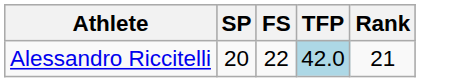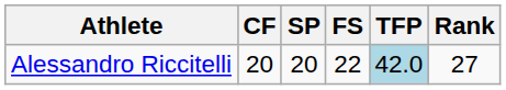+ column: CF | 20
Alessandro Riccitelli | Rank: 21 -> 27
